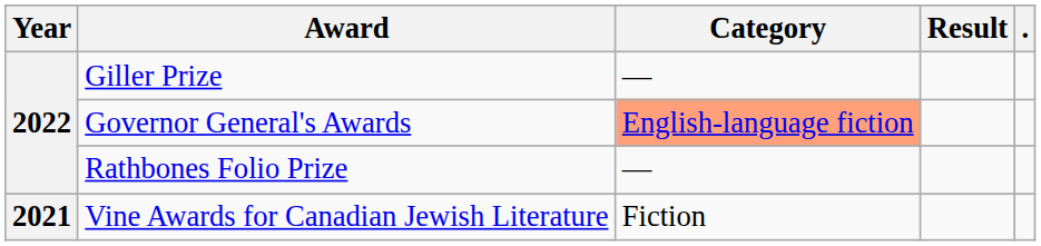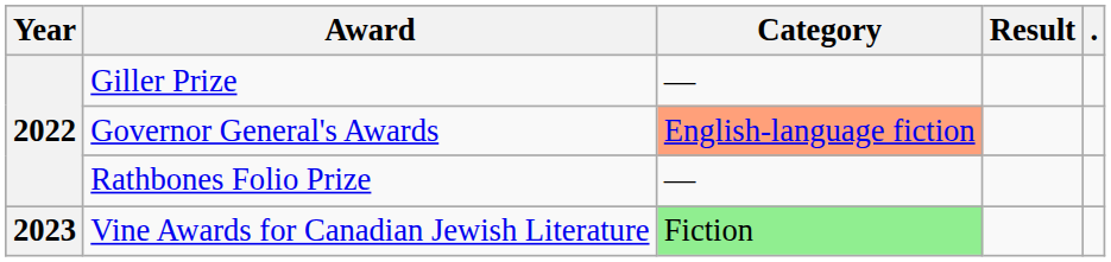Vine Awards for Canadian Jewish Literature | Year: 2021 -> 2023
Vine Awards for Canadian Jewish Literature | Category: no background -> lightgreen background
